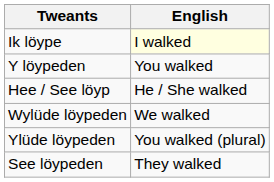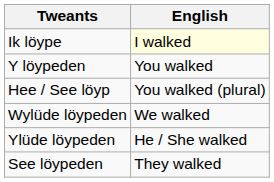Hee / See löyp | English: He / She walked -> You walked (plural)
Ylüde löypeden | English: You walked (plural) -> He / She walked
